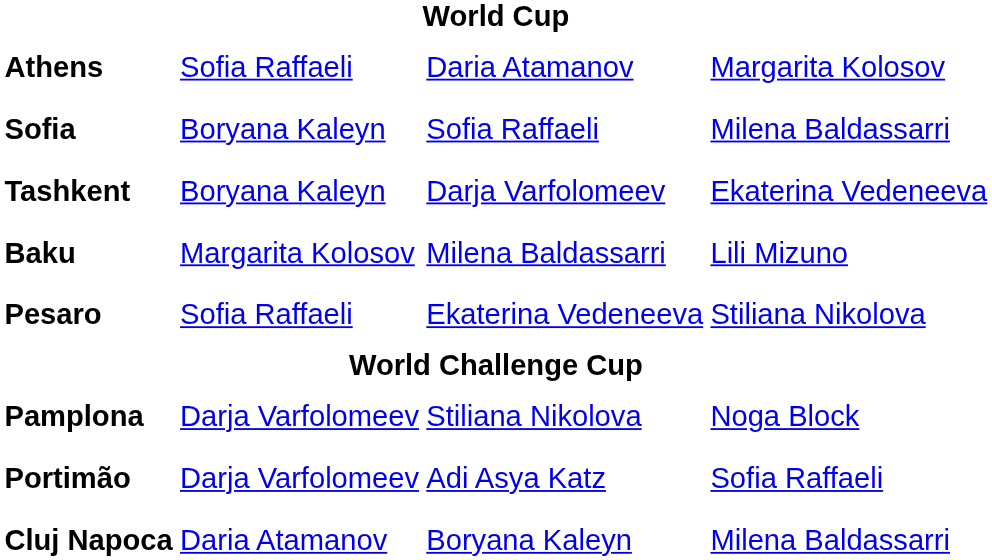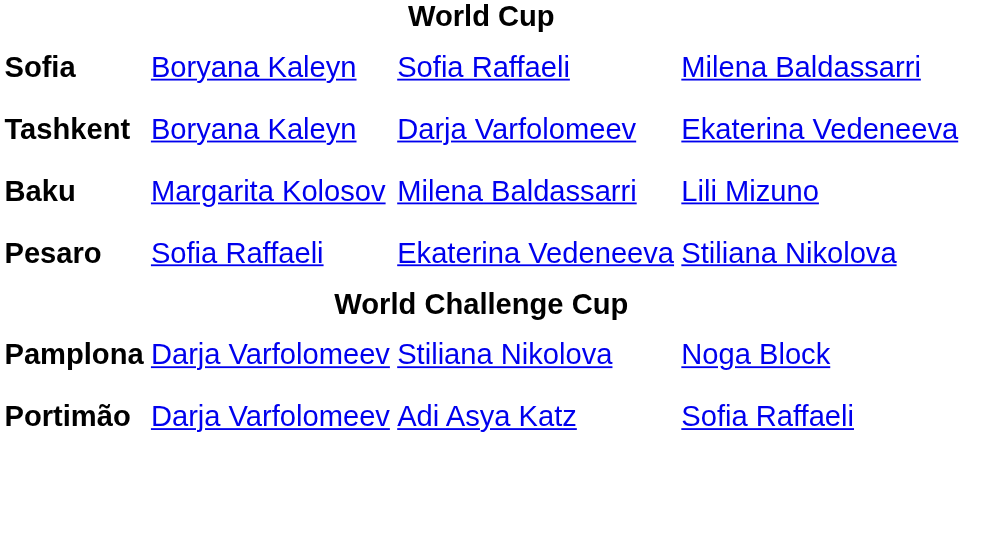- row: Athens | Sofia Raffaeli | Daria Atamanov | Margarita Kolosov
- row: Cluj Napoca | Daria Atamanov | Boryana Kaleyn | Milena Baldassarri
